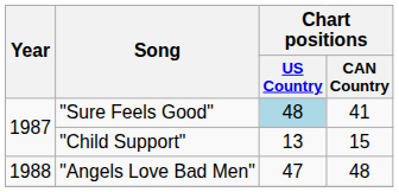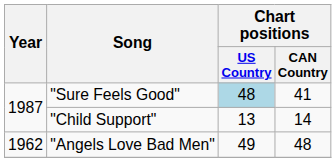"Child Support" | Chart positions / CAN Country: 15 -> 14
"Angels Love Bad Men" | Year: 1988 -> 1962
"Angels Love Bad Men" | Chart positions / US Country: 47 -> 49
